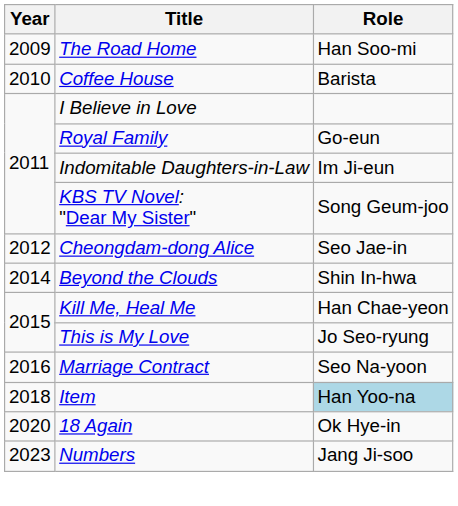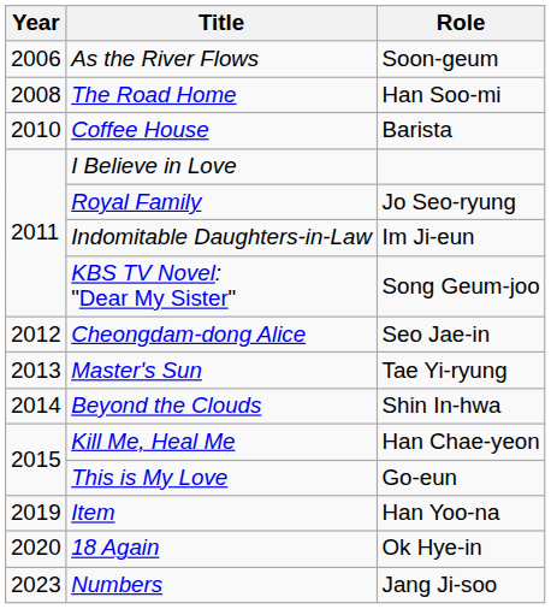+ row: 2006 | As the River Flows | Soon-geum
The Road Home | Year: 2009 -> 2008
Royal Family | Role: Go-eun -> Jo Seo-ryung
+ row: 2013 | Master's Sun | Tae Yi-ryung
This is My Love | Role: Jo Seo-ryung -> Go-eun
- row: 2016 | Marriage Contract | Seo Na-yoon
Item | Year: 2018 -> 2019
Item | Role: lightblue background -> no background
